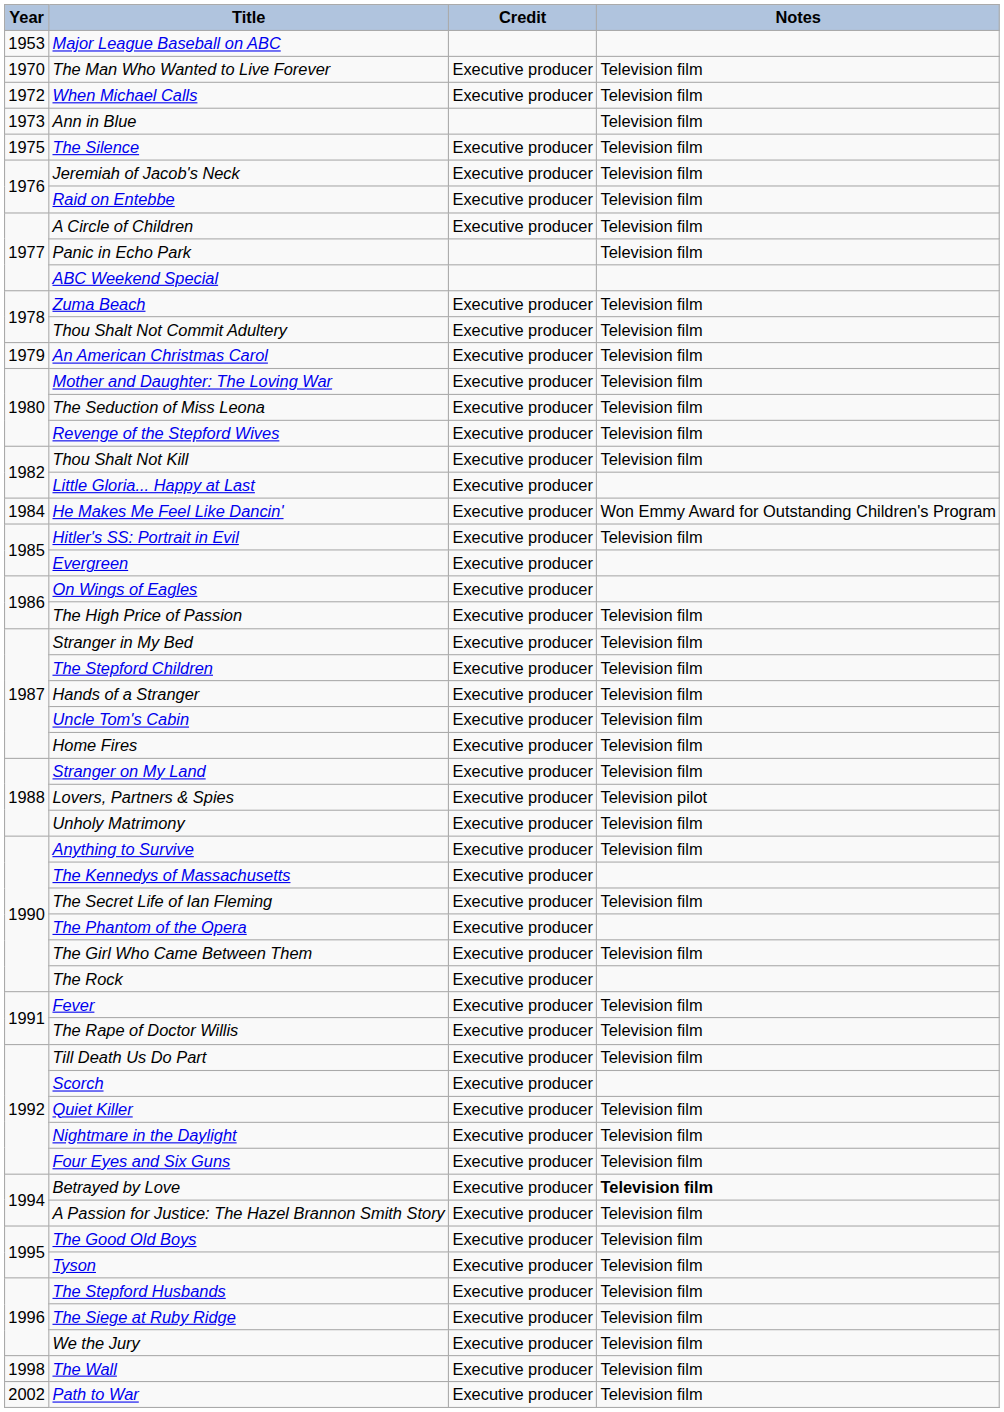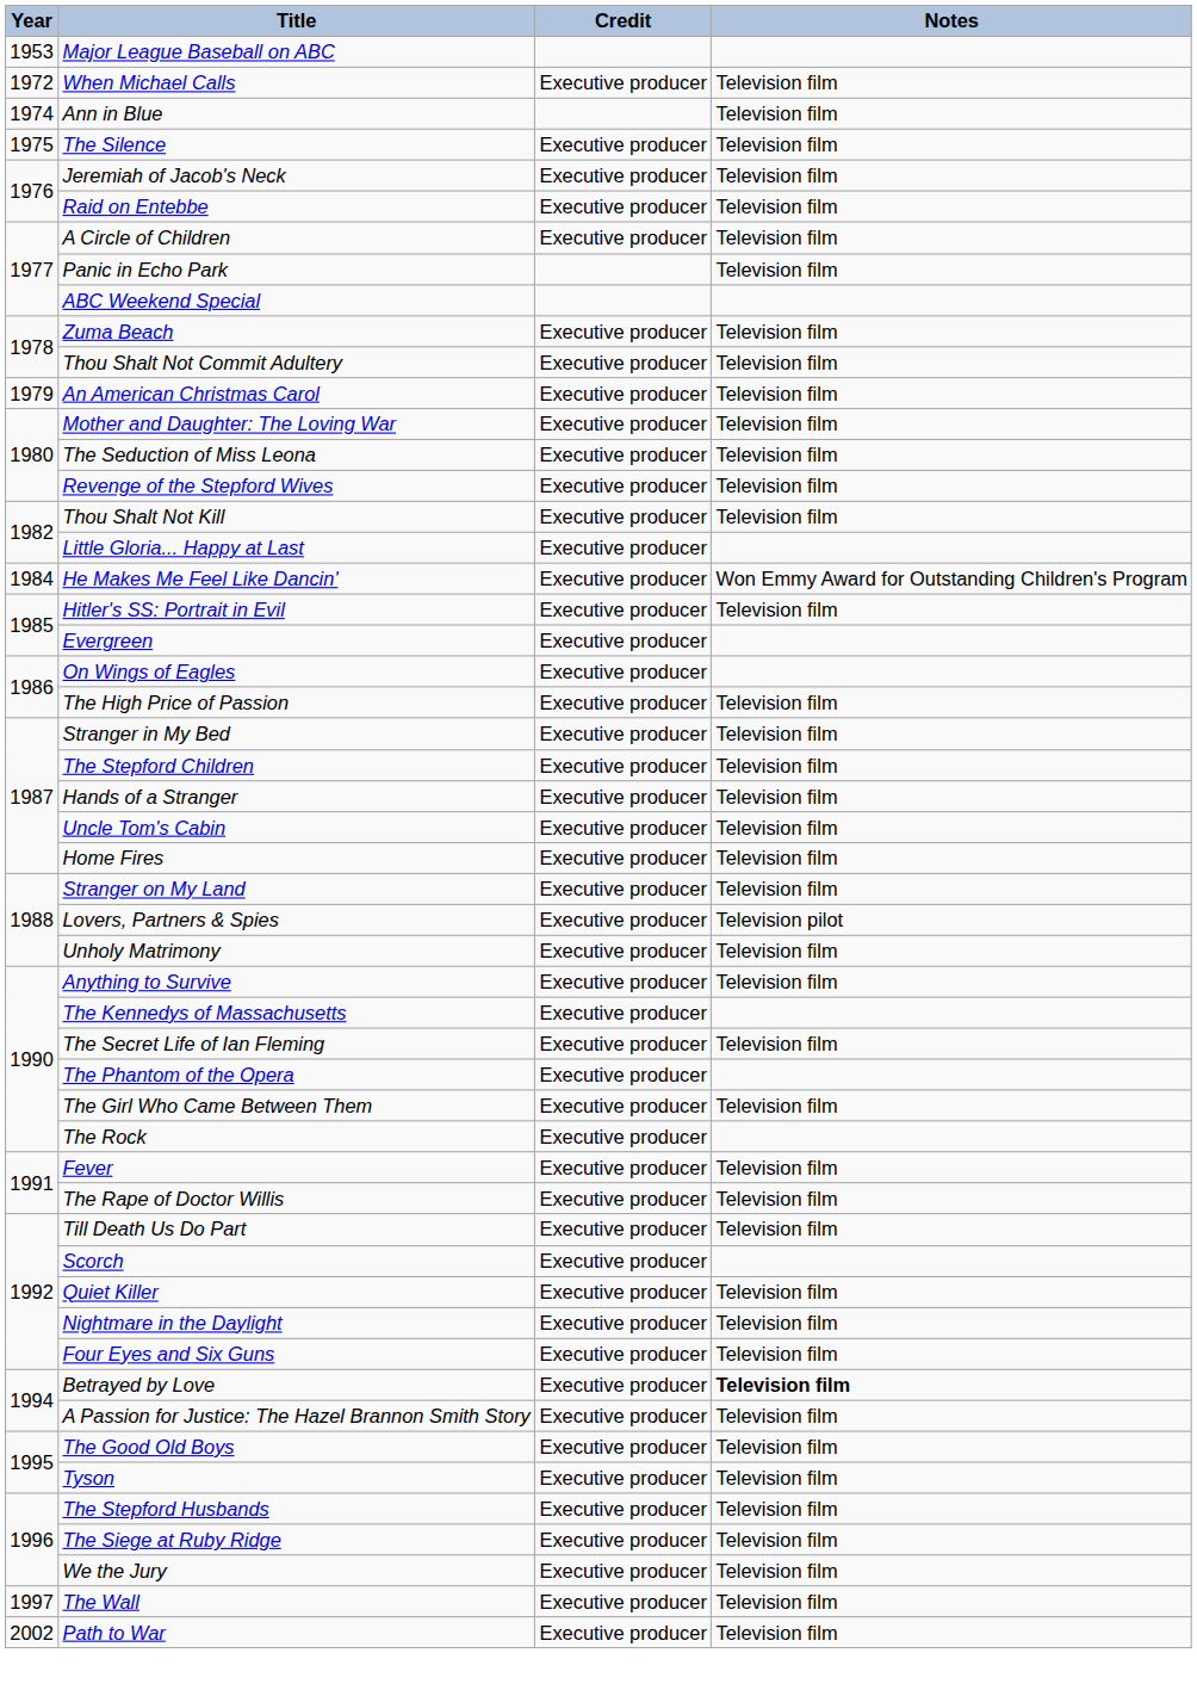- row: 1970 | The Man Who Wanted to Live Forever | Executive producer | Television film
Ann in Blue | Year: 1973 -> 1974
The Wall | Year: 1998 -> 1997
